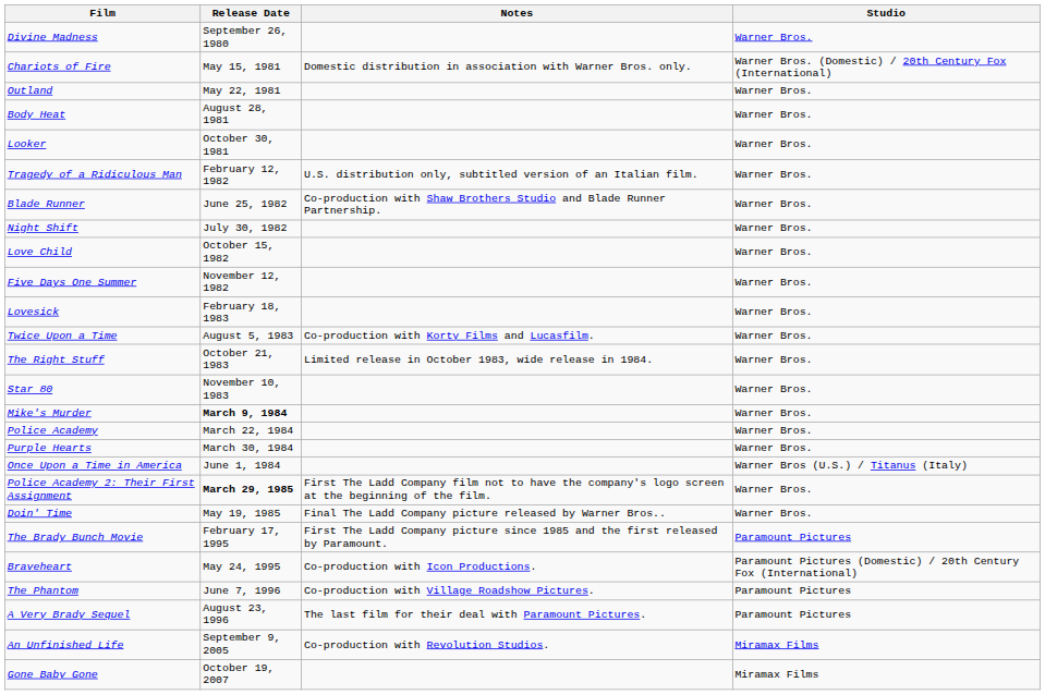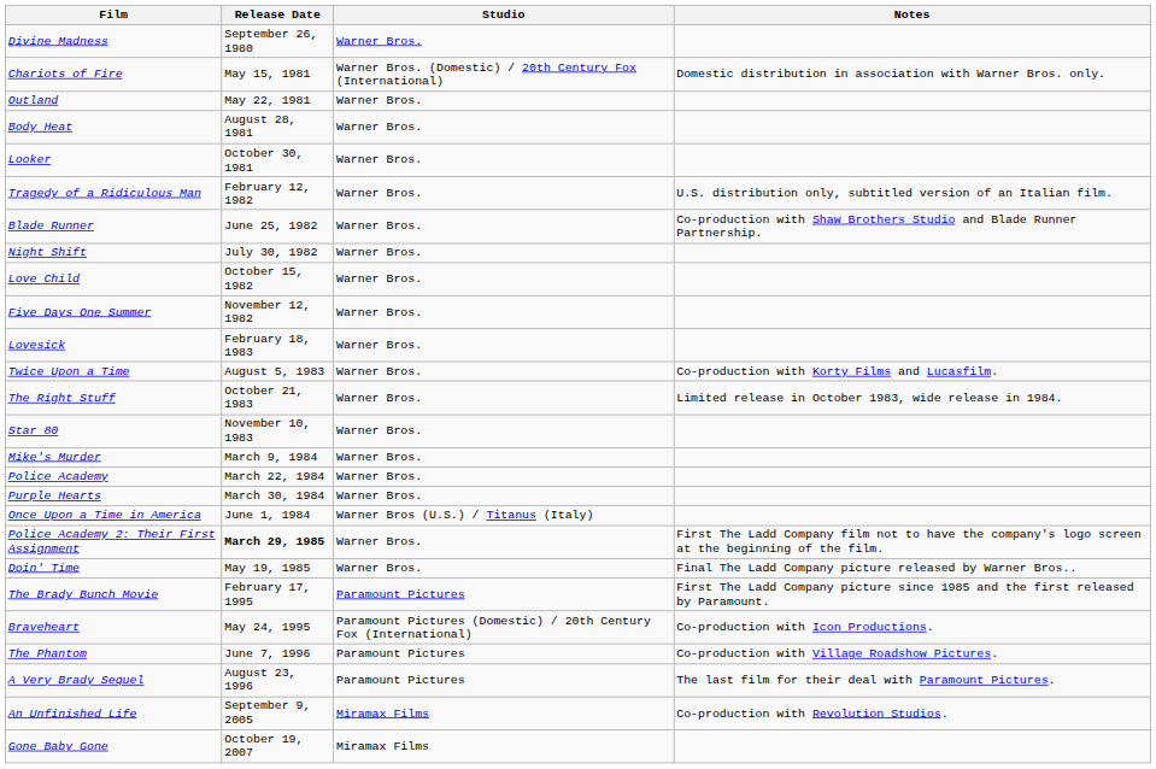columns swapped: Studio <-> Notes
Mike's Murder | Release Date: bold -> normal
